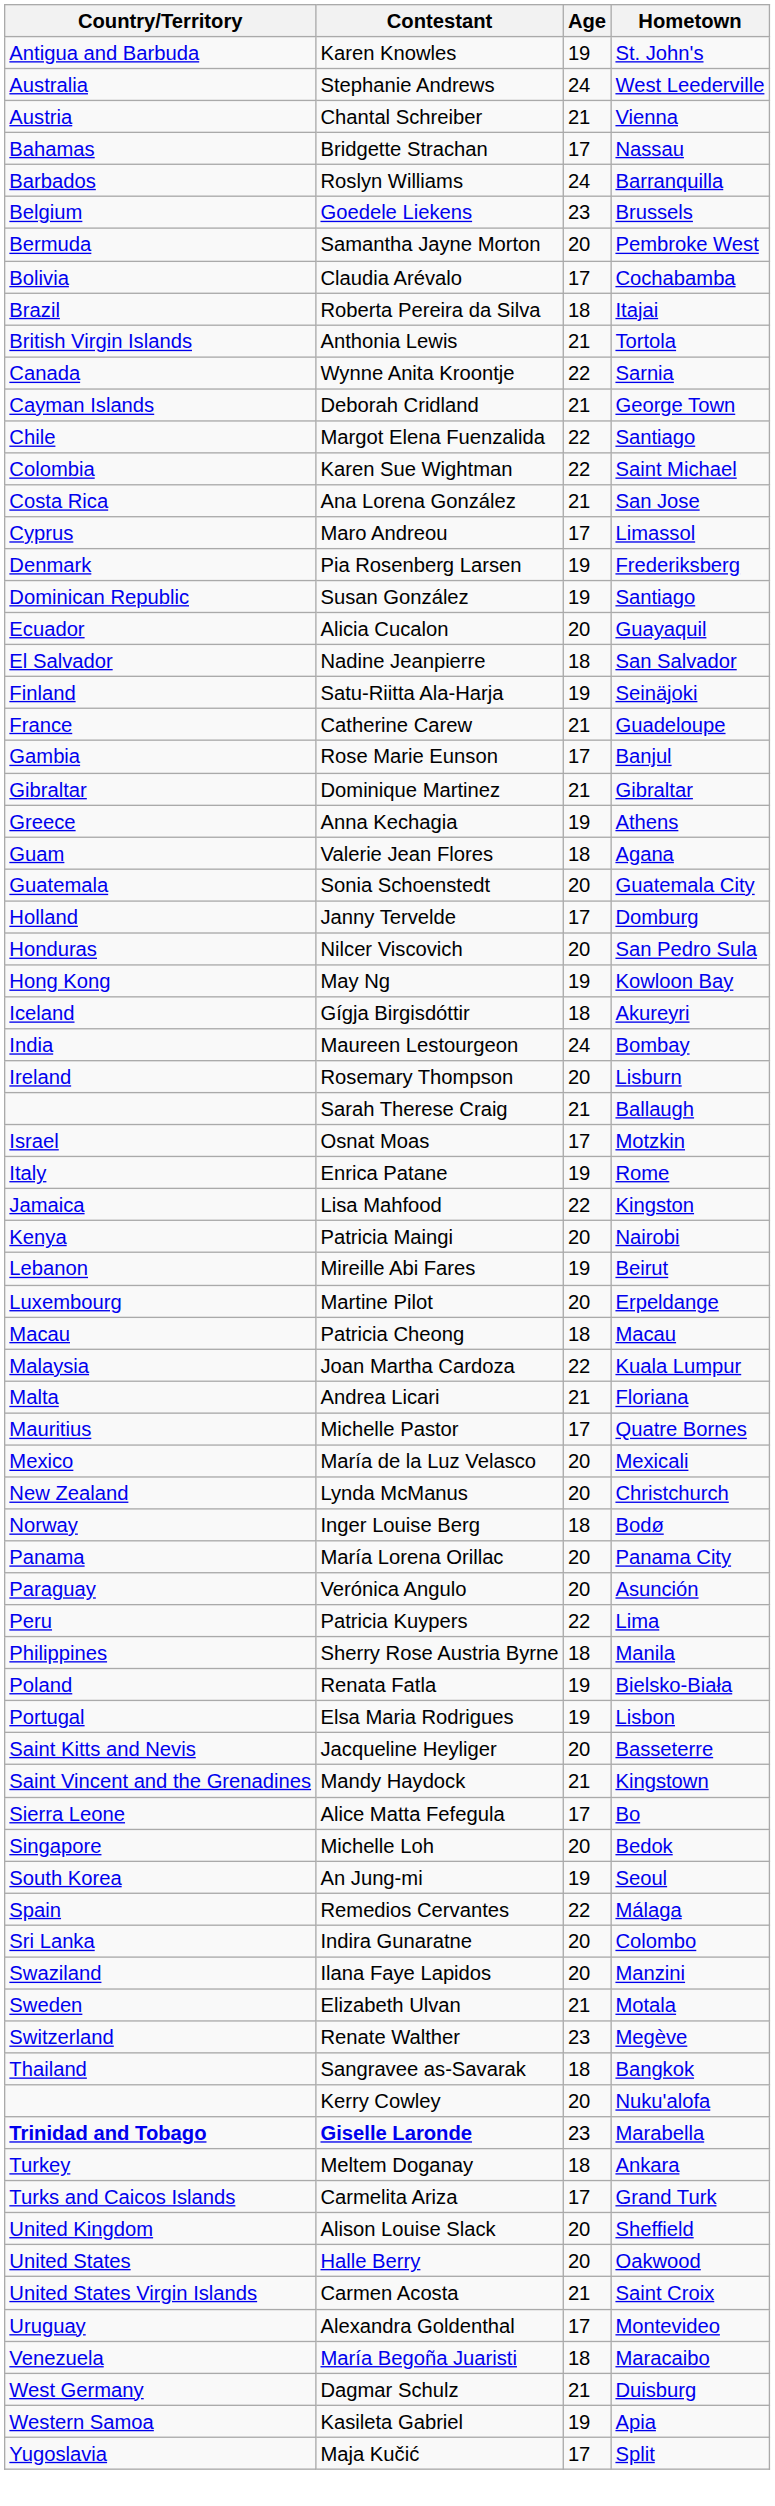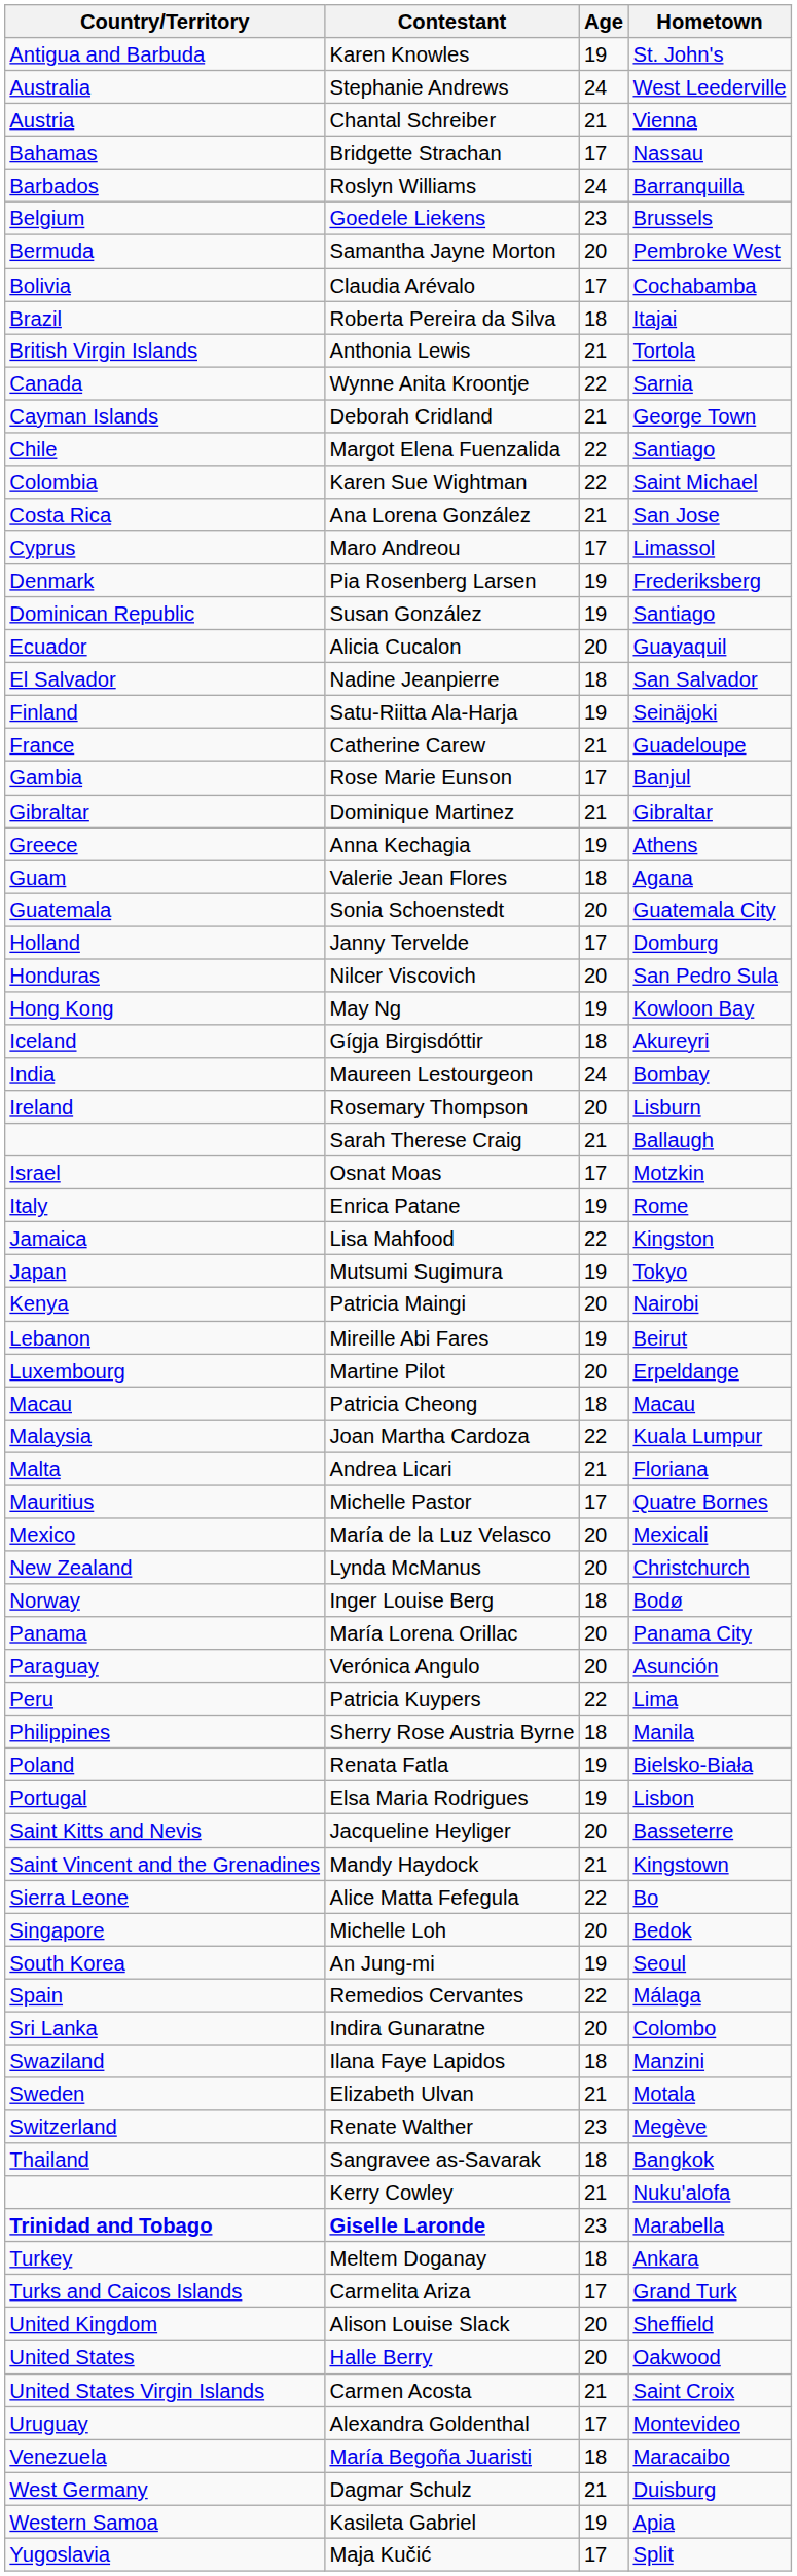+ row: Japan | Mutsumi Sugimura | 19 | Tokyo
Alice Matta Fefegula | Age: 17 -> 22
Ilana Faye Lapidos | Age: 20 -> 18
Kerry Cowley | Age: 20 -> 21
